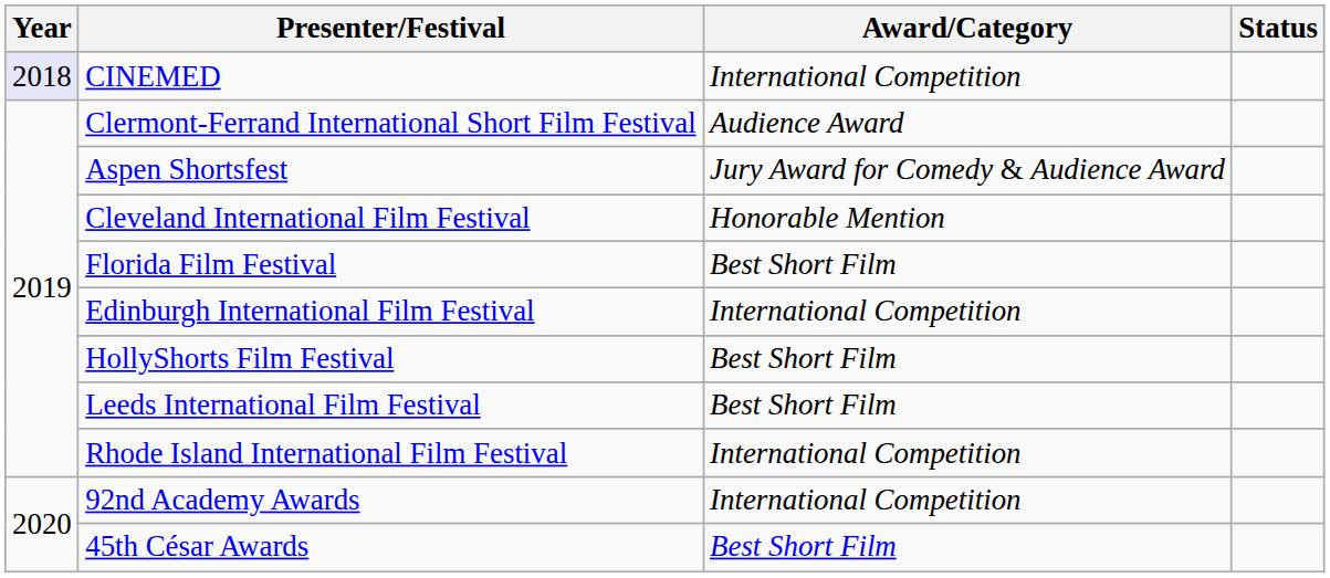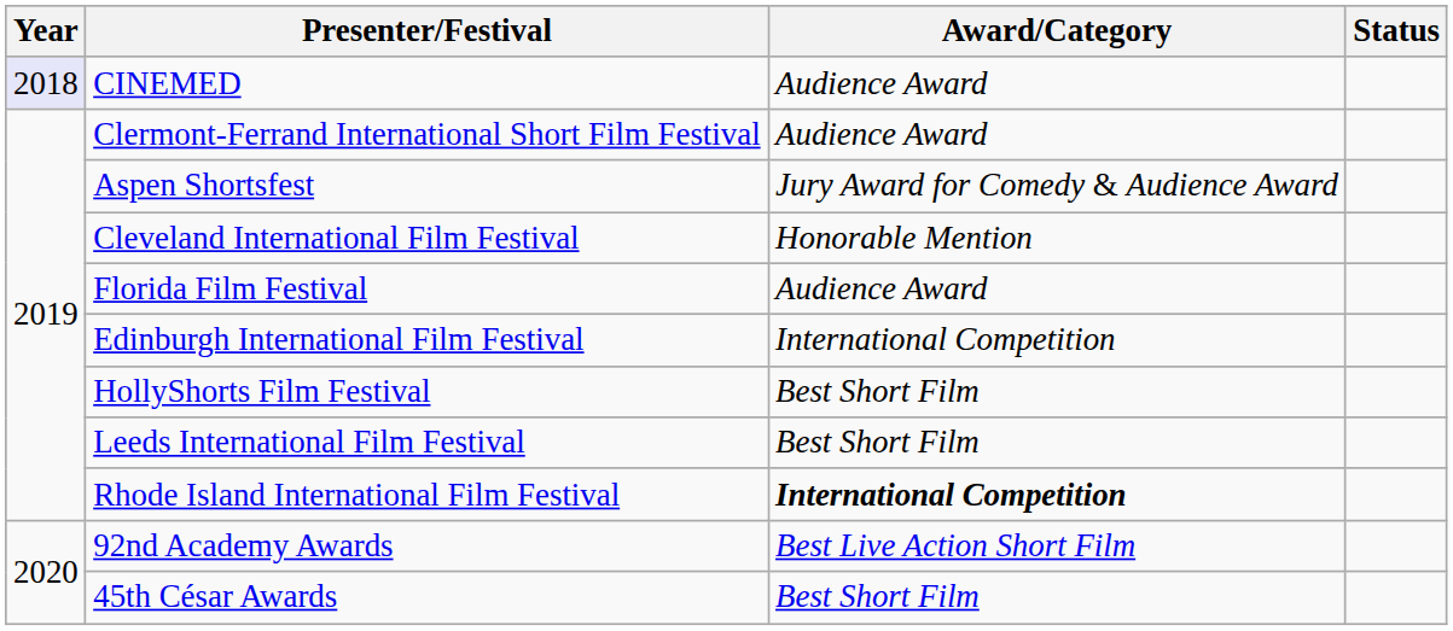CINEMED | Award/Category: International Competition -> Audience Award
Florida Film Festival | Award/Category: Best Short Film -> Audience Award
Rhode Island International Film Festival | Award/Category: normal -> bold
92nd Academy Awards | Award/Category: International Competition -> Best Live Action Short Film
